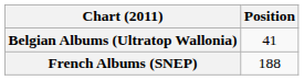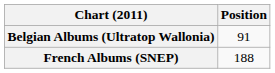Belgian Albums (Ultratop Wallonia) | Position: 41 -> 91
